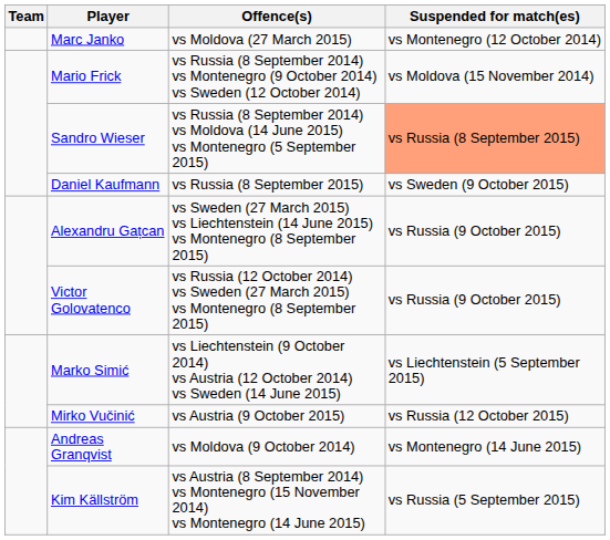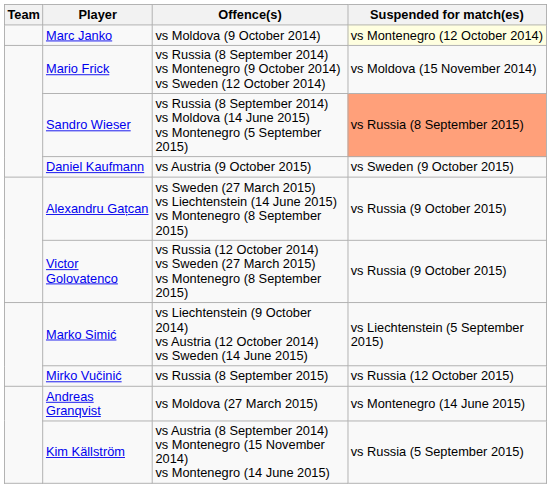Marc Janko | Offence(s): vs Moldova (27 March 2015) -> vs Moldova (9 October 2014)
Marc Janko | Suspended for match(es): no background -> lightyellow background
Daniel Kaufmann | Offence(s): vs Russia (8 September 2015) -> vs Austria (9 October 2015)
Mirko Vučinić | Offence(s): vs Austria (9 October 2015) -> vs Russia (8 September 2015)
Andreas Granqvist | Offence(s): vs Moldova (9 October 2014) -> vs Moldova (27 March 2015)
